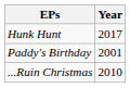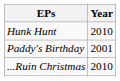Hunk Hunt | Year: 2017 -> 2010
